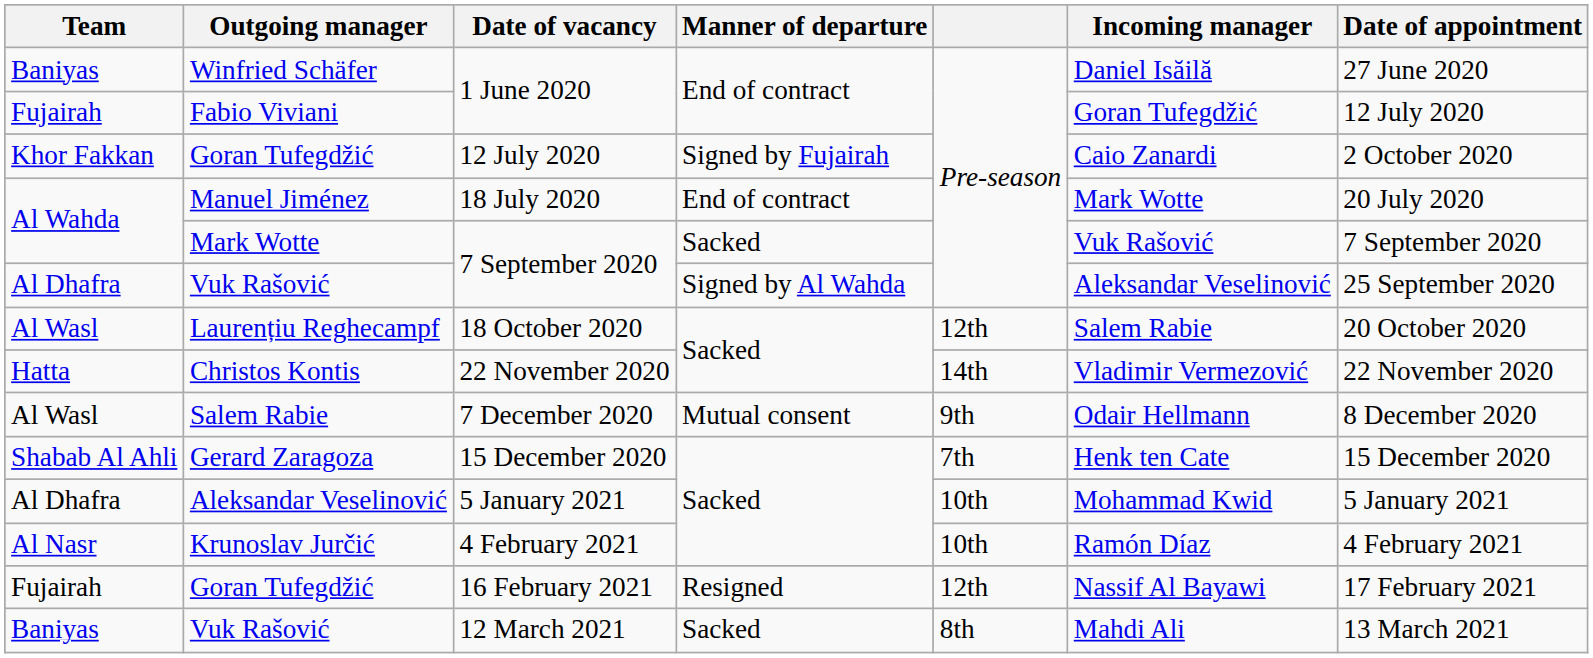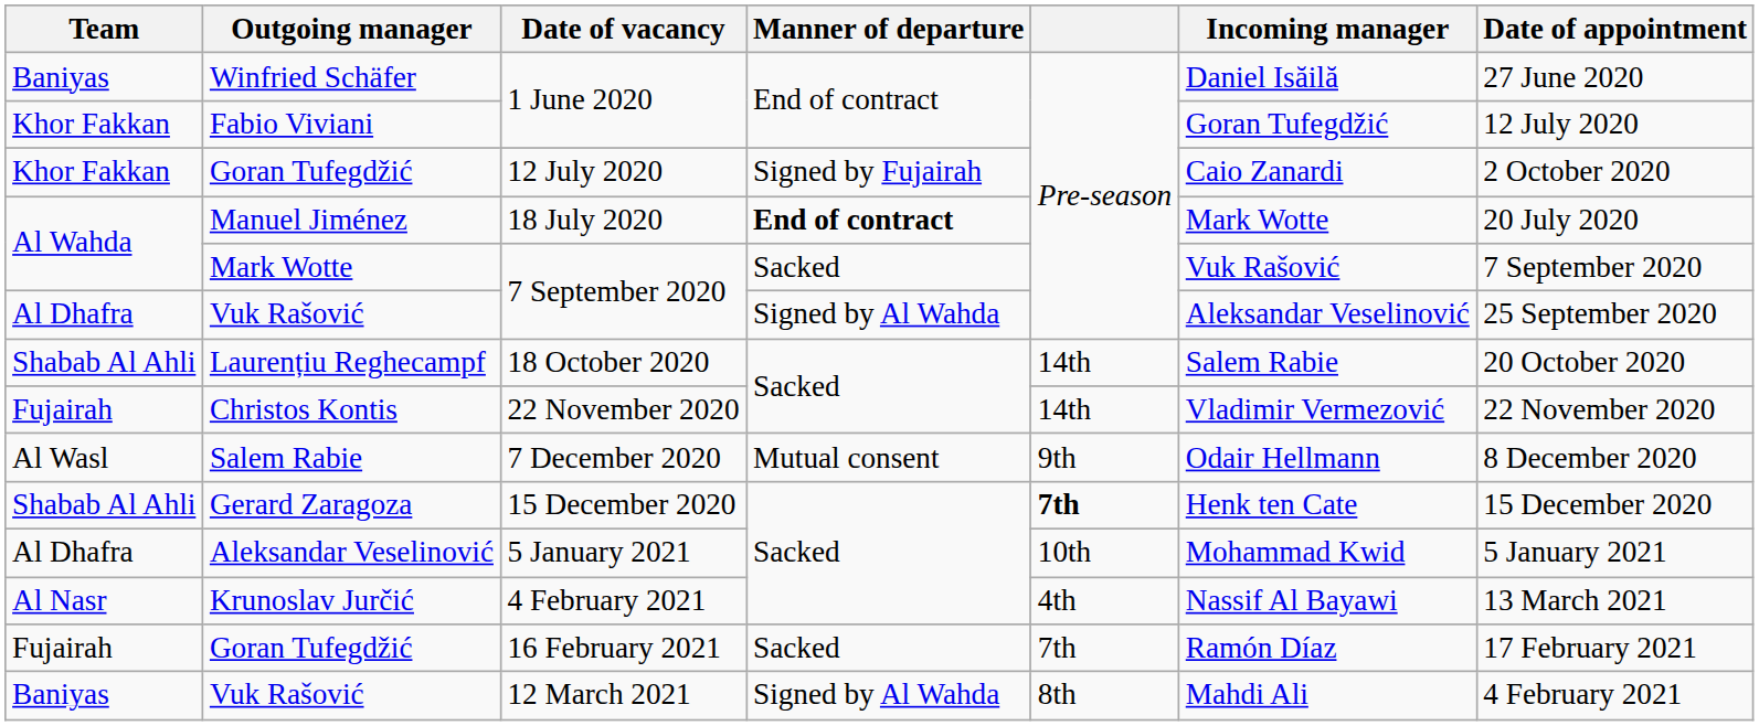Fabio Viviani | Team: Fujairah -> Khor Fakkan
Manuel Jiménez | Manner of departure: normal -> bold
Laurențiu Reghecampf | Team: Al Wasl -> Shabab Al Ahli
Laurențiu Reghecampf | column 5: 12th -> 14th
Christos Kontis | Team: Hatta -> Fujairah
Gerard Zaragoza | column 5: normal -> bold
Krunoslav Jurčić | column 5: 10th -> 4th
Krunoslav Jurčić | Incoming manager: Ramón Díaz -> Nassif Al Bayawi
Krunoslav Jurčić | Date of appointment: 4 February 2021 -> 13 March 2021
Goran Tufegdžić / 16 February 2021 | Manner of departure: Resigned -> Sacked
Goran Tufegdžić / 16 February 2021 | column 5: 12th -> 7th
Goran Tufegdžić / 16 February 2021 | Incoming manager: Nassif Al Bayawi -> Ramón Díaz
Vuk Rašović / 12 March 2021 | Manner of departure: Sacked -> Signed by Al Wahda
Vuk Rašović / 12 March 2021 | Date of appointment: 13 March 2021 -> 4 February 2021
